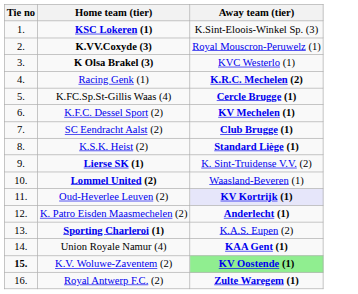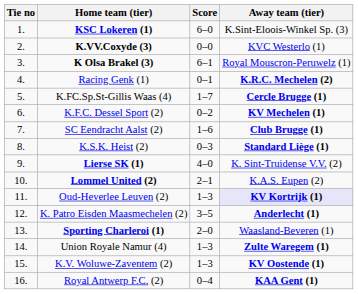+ column: Score | 6–0 | 0–0 | 6–1 | 0–1 | 1–7 | 0–2 | 1–6 | 0–3 | 4–0 | 2–1 | 1–3 | 3–5 | 2–0 | 1–3 | 1–3 | 0–4
K.VV.Coxyde (3) | Away team (tier): Royal Mouscron-Peruwelz (1) -> KVC Westerlo (1)
K Olsa Brakel (3) | Away team (tier): KVC Westerlo (1) -> Royal Mouscron-Peruwelz (1)
Lommel United (2) | Away team (tier): Waasland-Beveren (1) -> K.A.S. Eupen (2)
Sporting Charleroi (1) | Away team (tier): K.A.S. Eupen (2) -> Waasland-Beveren (1)
Union Royale Namur (4) | Away team (tier): KAA Gent (1) -> Zulte Waregem (1)
K.V. Woluwe-Zaventem (2) | Tie no: bold -> normal
K.V. Woluwe-Zaventem (2) | Away team (tier): lightgreen background -> no background
Royal Antwerp F.C. (2) | Away team (tier): Zulte Waregem (1) -> KAA Gent (1)
